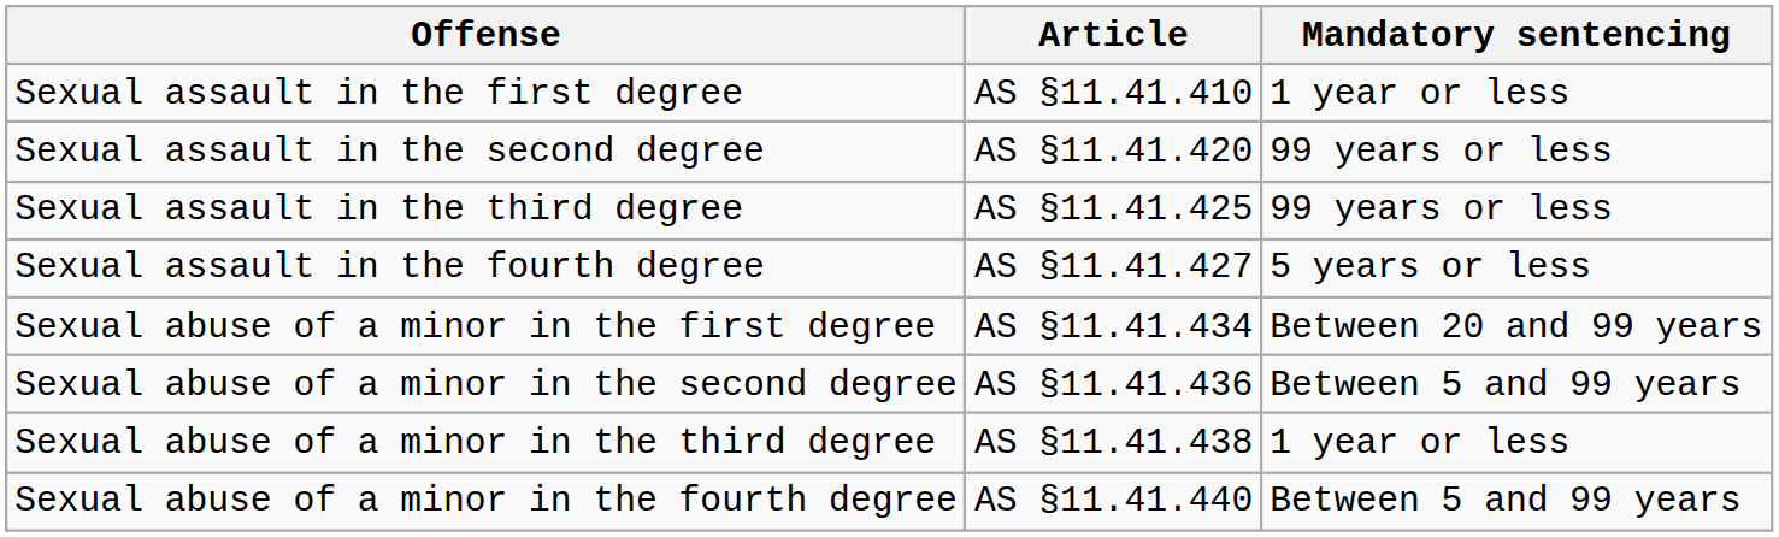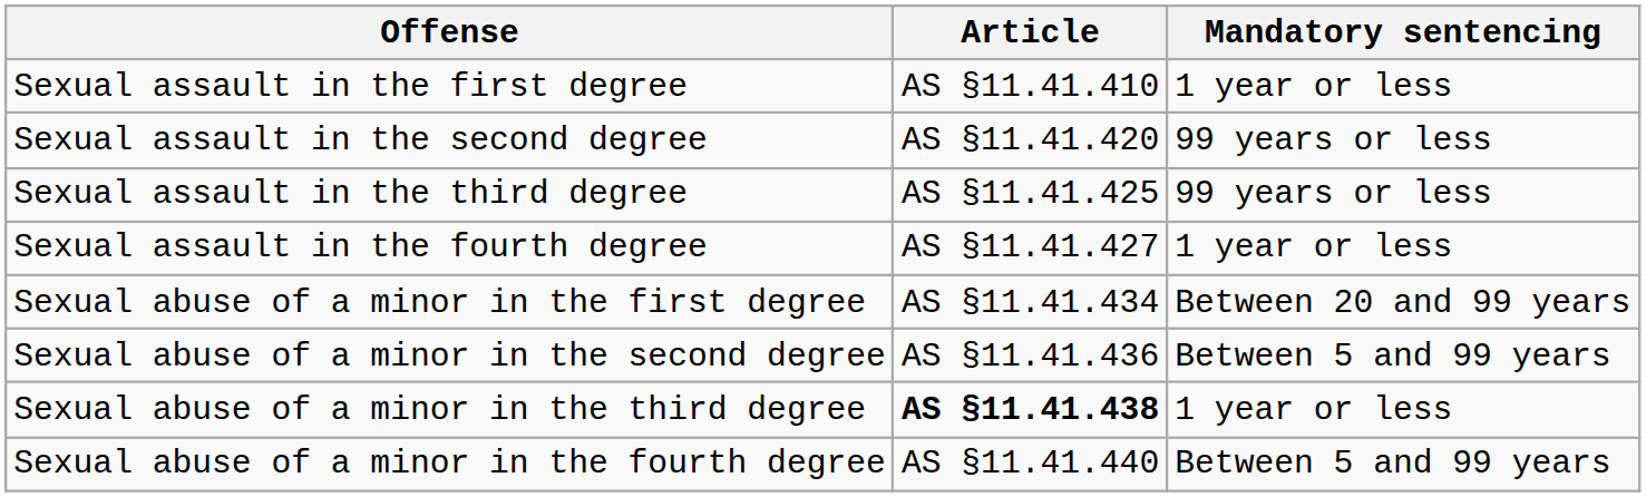Sexual assault in the fourth degree | Mandatory sentencing: 5 years or less -> 1 year or less
Sexual abuse of a minor in the third degree | Article: normal -> bold
